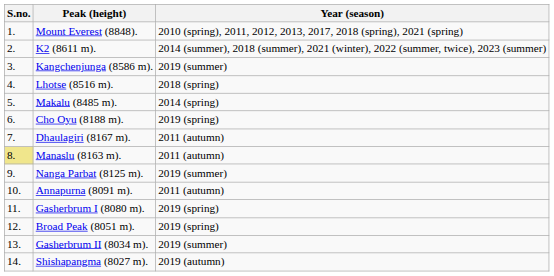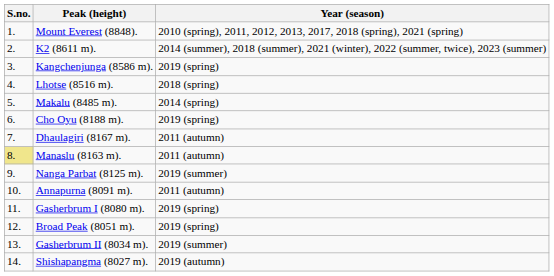Kangchenjunga (8586 m). | Year (season): 2019 (summer) -> 2019 (spring)
